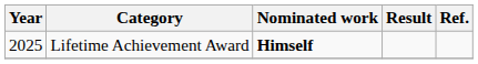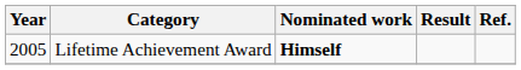Lifetime Achievement Award | Year: 2025 -> 2005
